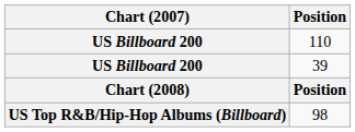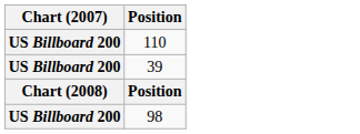98 | Chart (2007): US Top R&B/Hip-Hop Albums (Billboard) -> US Billboard 200
